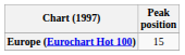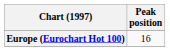Europe (Eurochart Hot 100) | Peak position: 15 -> 16
